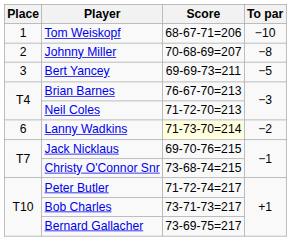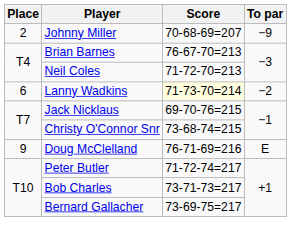- row: 1 | Tom Weiskopf | 68-67-71=206 | −10
Johnny Miller | To par: −8 -> −9
- row: 3 | Bert Yancey | 69-69-73=211 | −5
+ row: 9 | Doug McClelland | 76-71-69=216 | E
